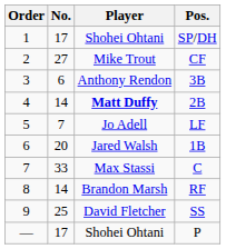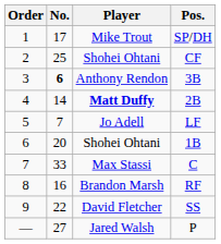SP/DH | Player: Shohei Ohtani -> Mike Trout
CF | No.: 27 -> 25
CF | Player: Mike Trout -> Shohei Ohtani
3B | No.: normal -> bold
1B | Player: Jared Walsh -> Shohei Ohtani
RF | No.: 14 -> 16
SS | No.: 25 -> 22
P | No.: 17 -> 27
P | Player: Shohei Ohtani -> Jared Walsh
